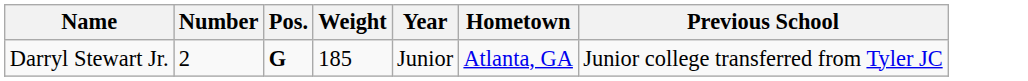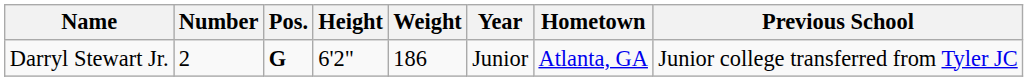+ column: Height | 6'2"
Darryl Stewart Jr. | Weight: 185 -> 186
